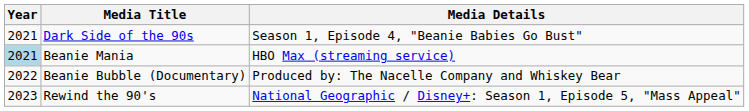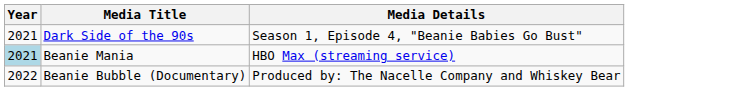- row: 2023 | Rewind the 90's | National Geographic / Disney+: Season 1, Episode 5, "Mass Appeal"
